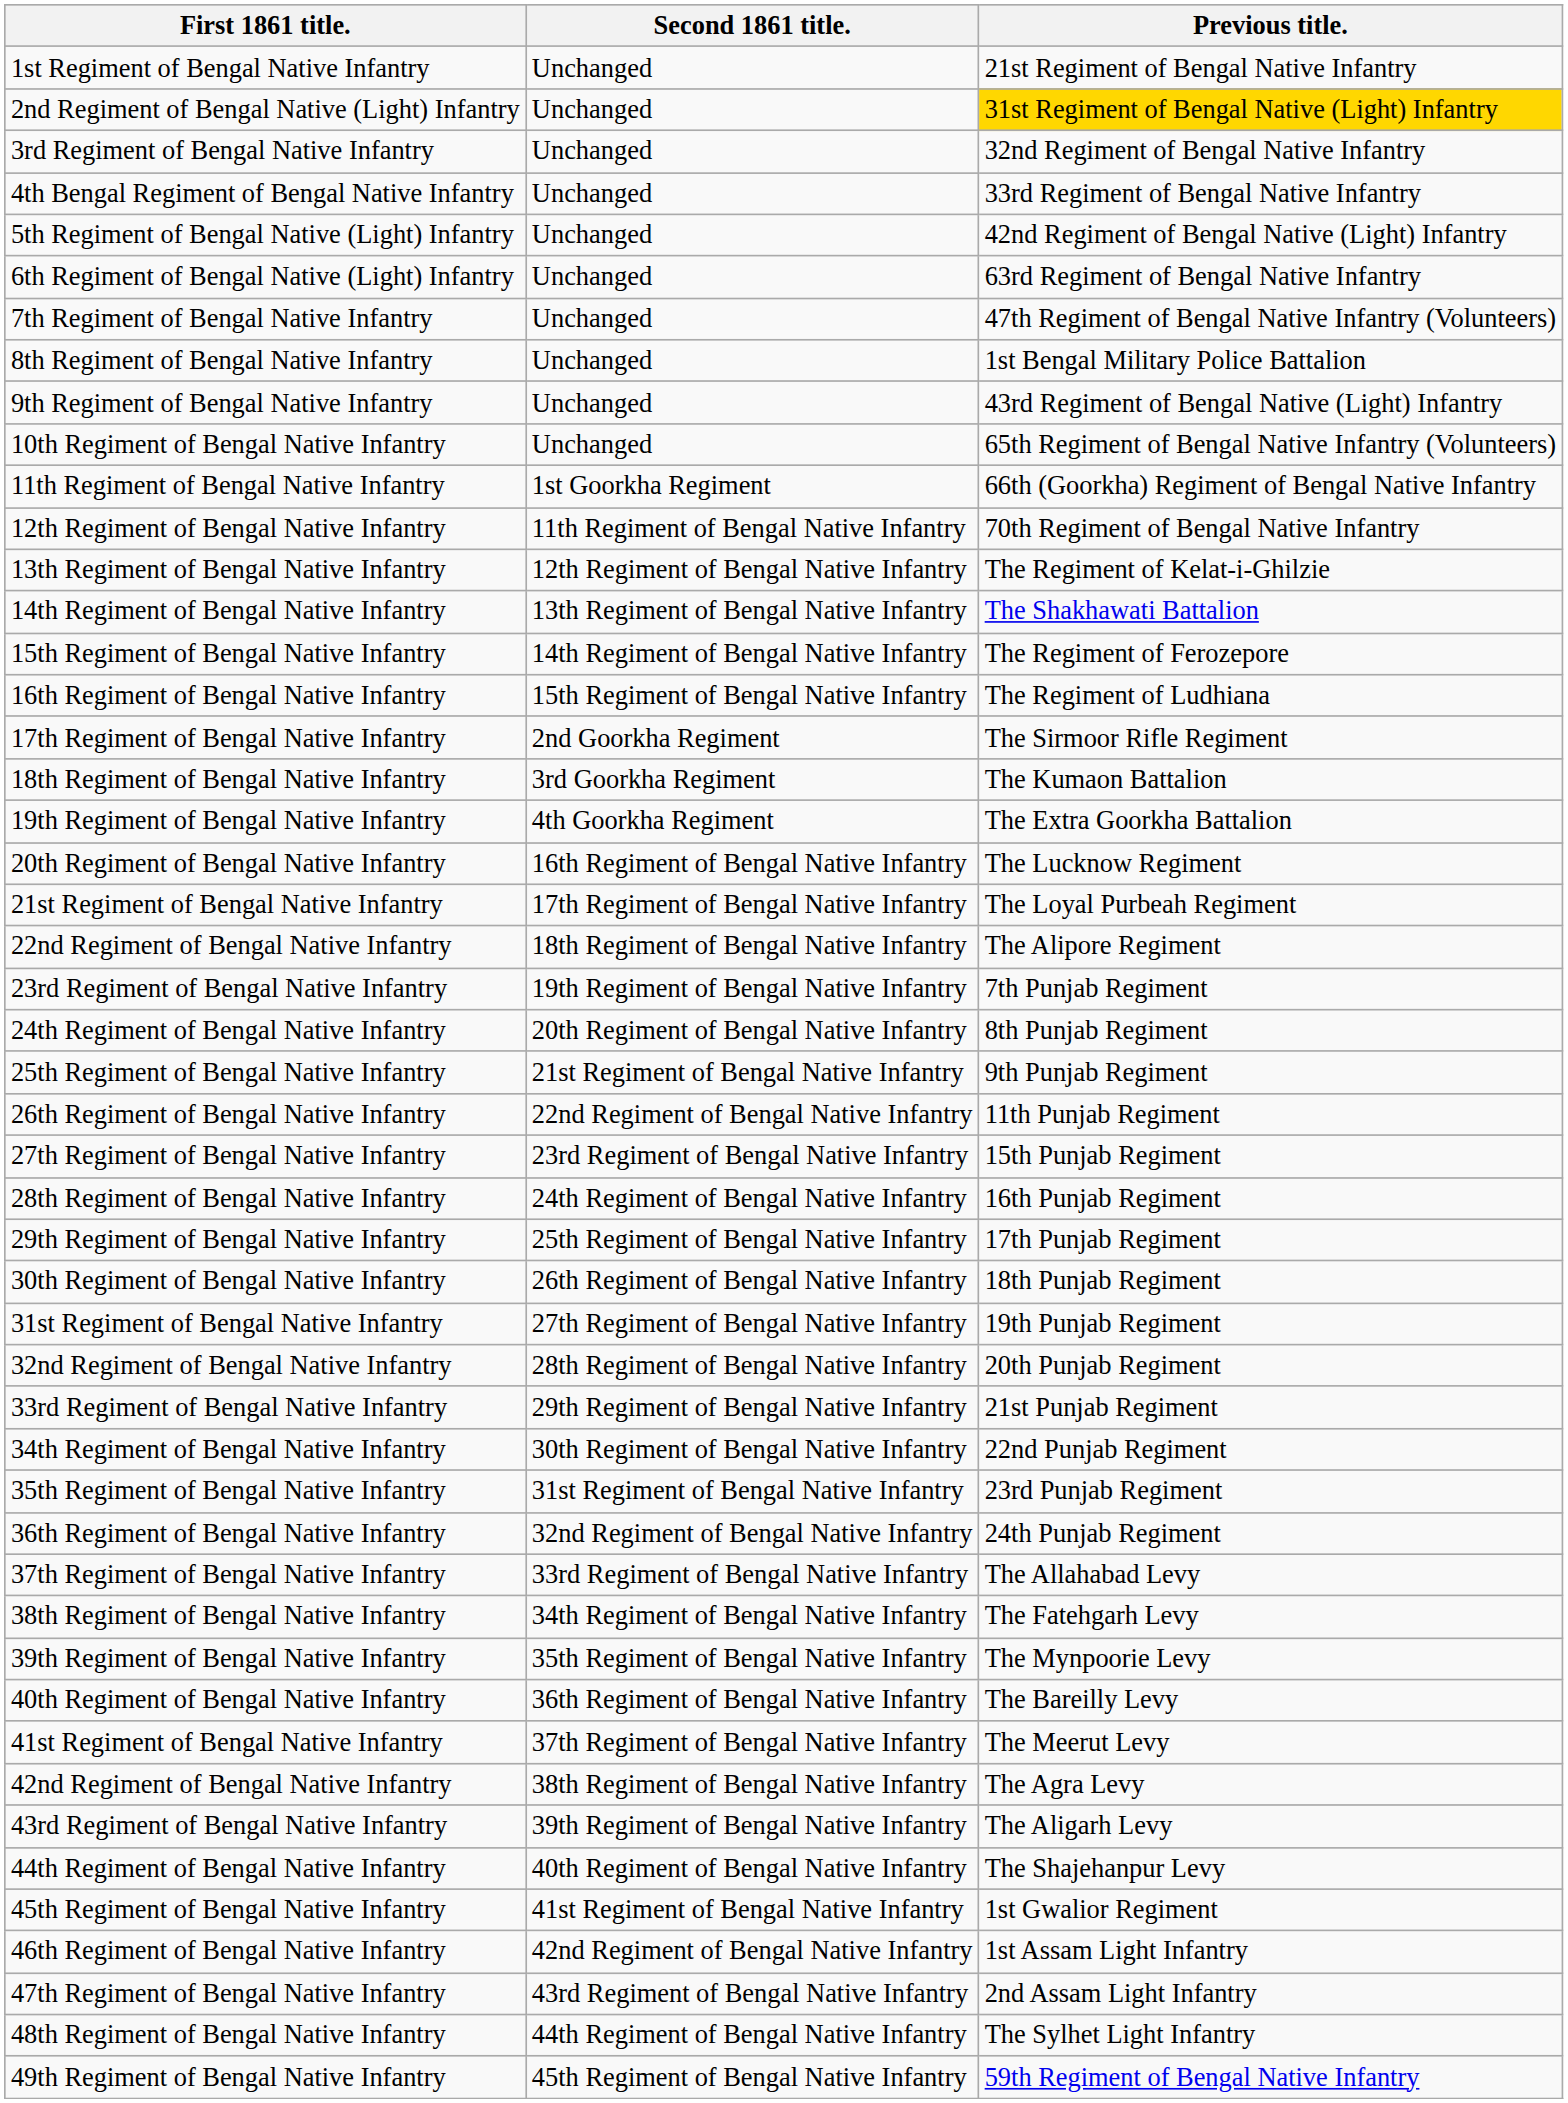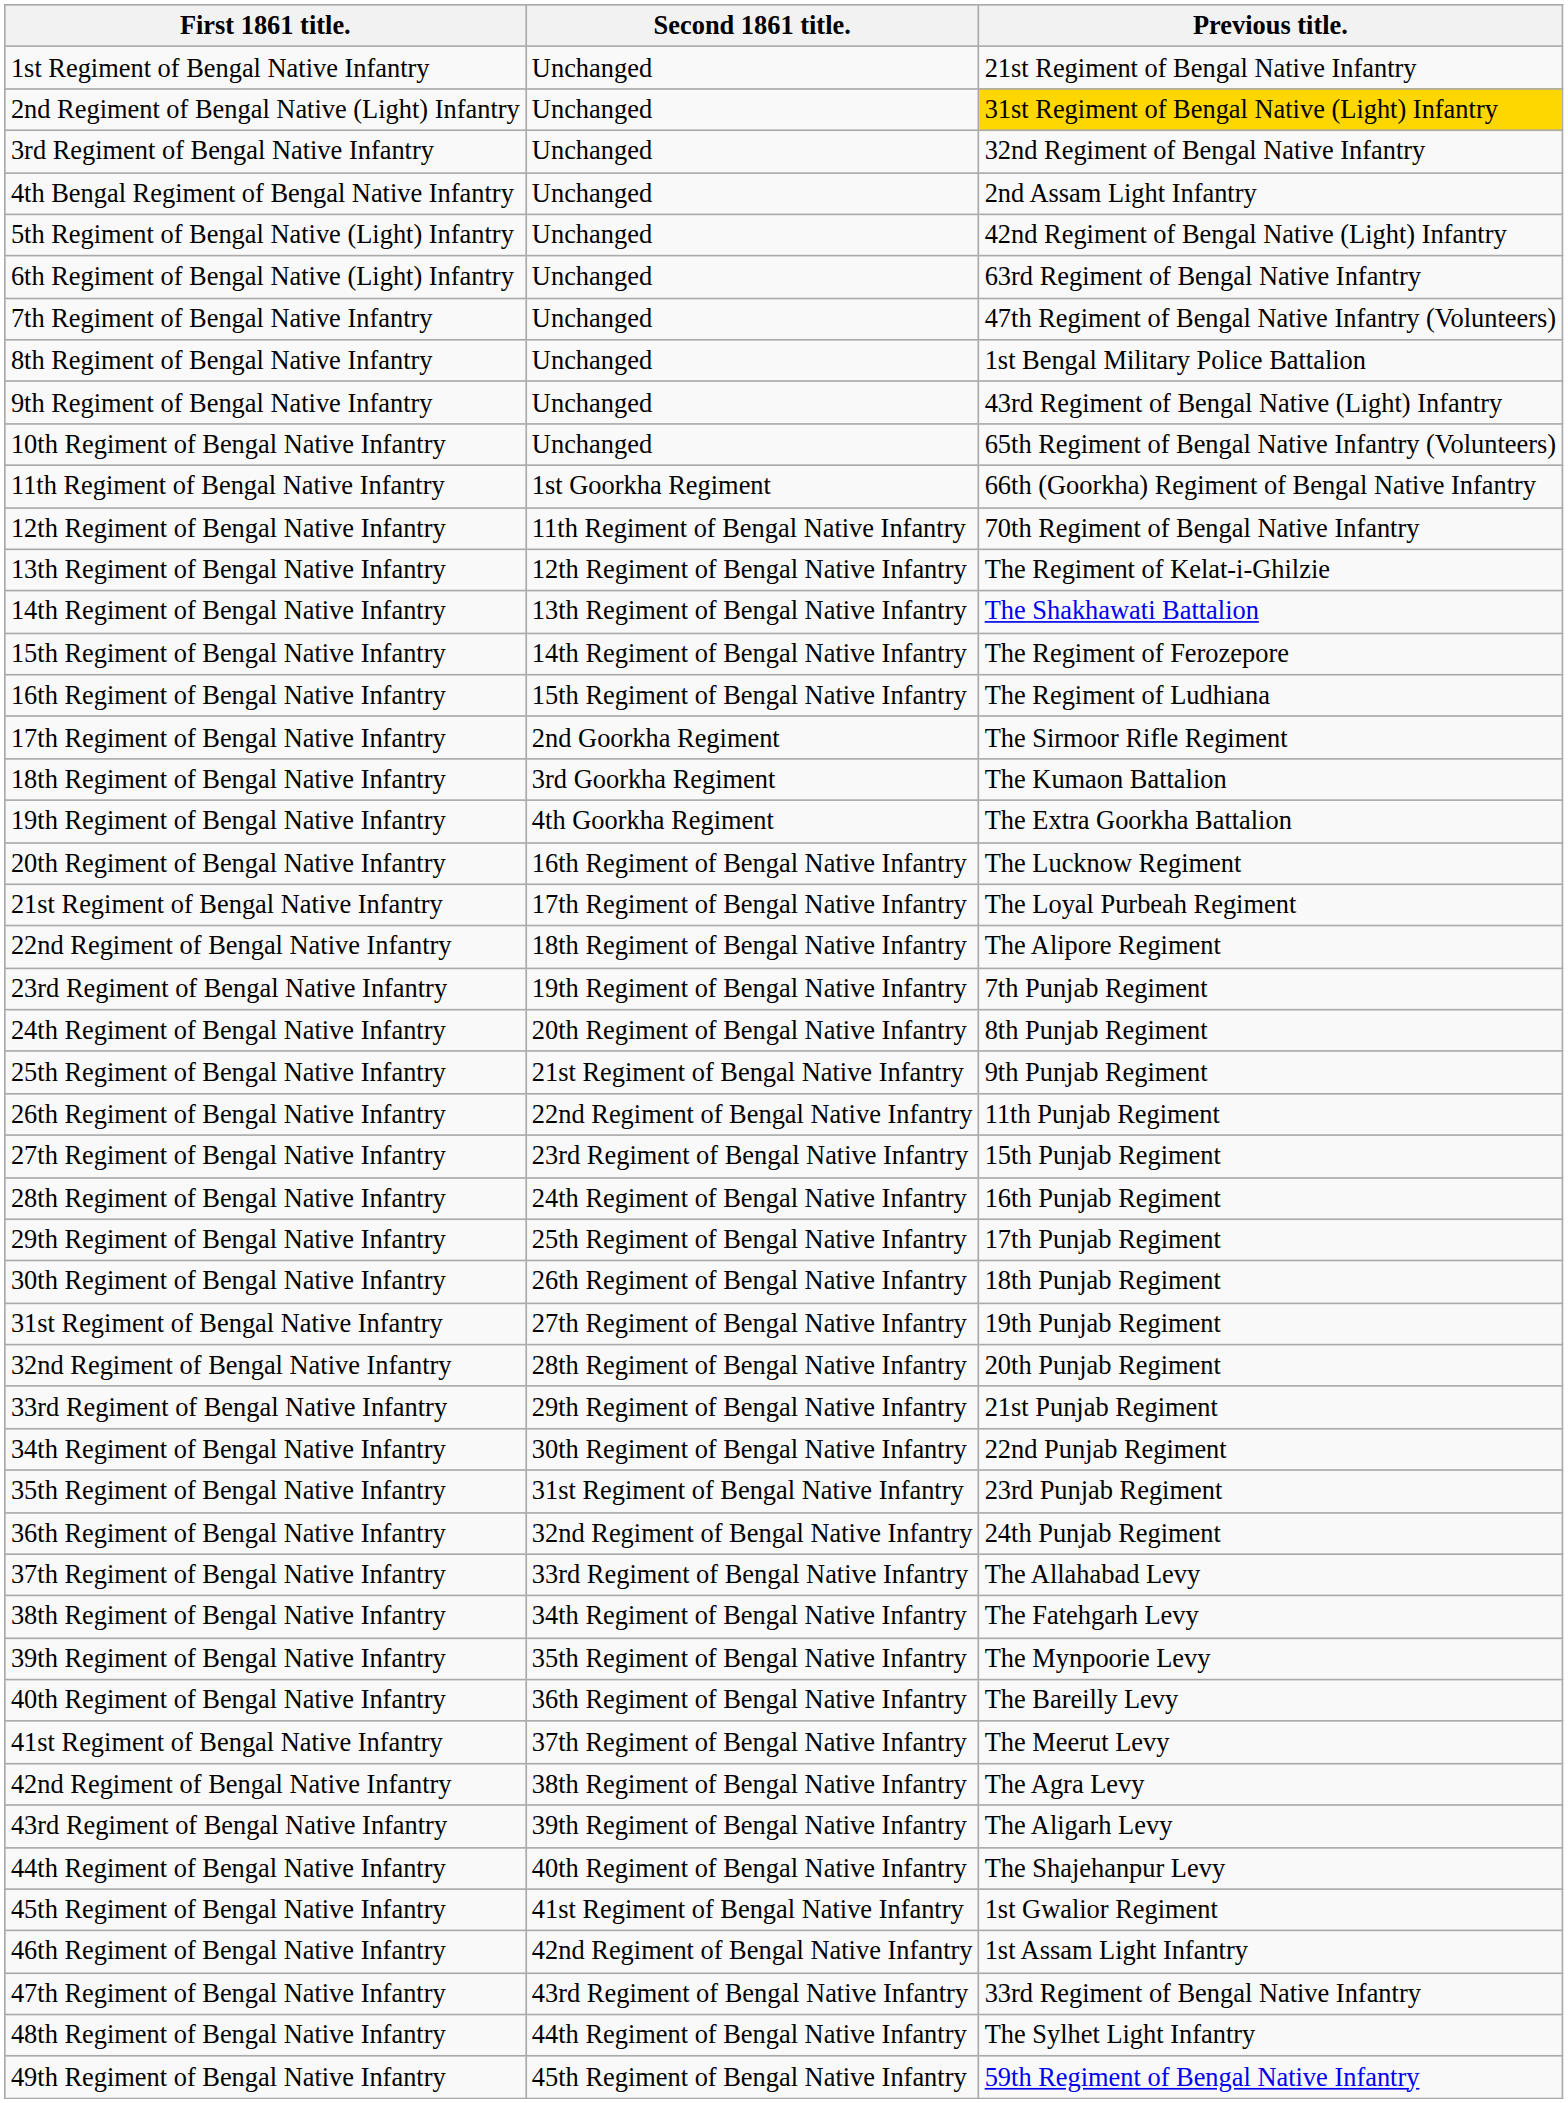4th Bengal Regiment of Bengal Native Infantry | Previous title.: 33rd Regiment of Bengal Native Infantry -> 2nd Assam Light Infantry
47th Regiment of Bengal Native Infantry | Previous title.: 2nd Assam Light Infantry -> 33rd Regiment of Bengal Native Infantry
